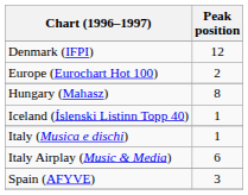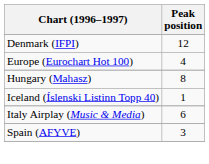Europe (Eurochart Hot 100) | Peak position: 2 -> 4
- row: Italy (Musica e dischi) | 1
